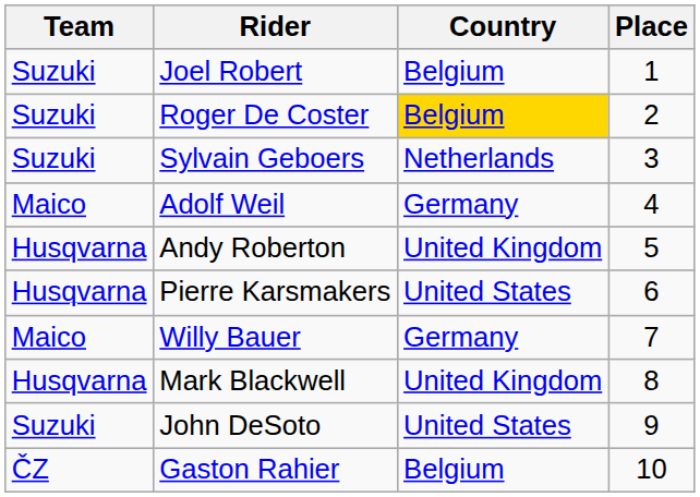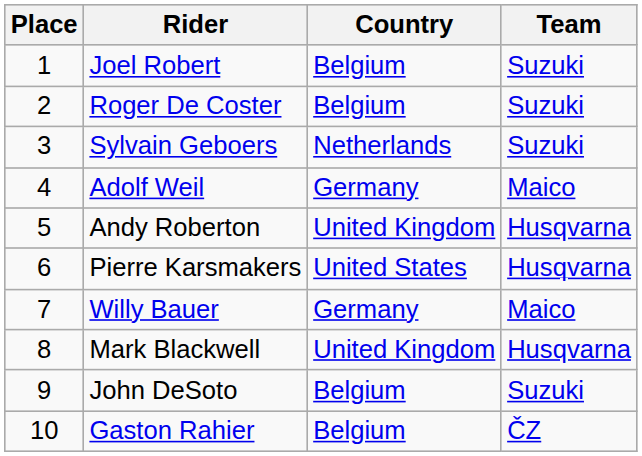columns swapped: Place <-> Team
Roger De Coster | Country: gold background -> no background
John DeSoto | Country: United States -> Belgium
